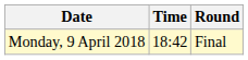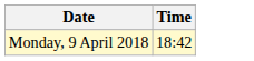- column: Round | Final
